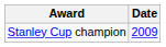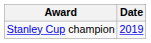Stanley Cup champion | Date: 2009 -> 2019
